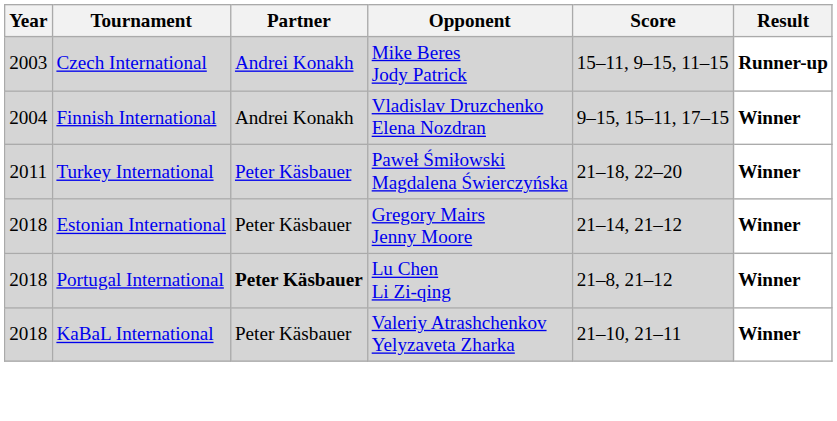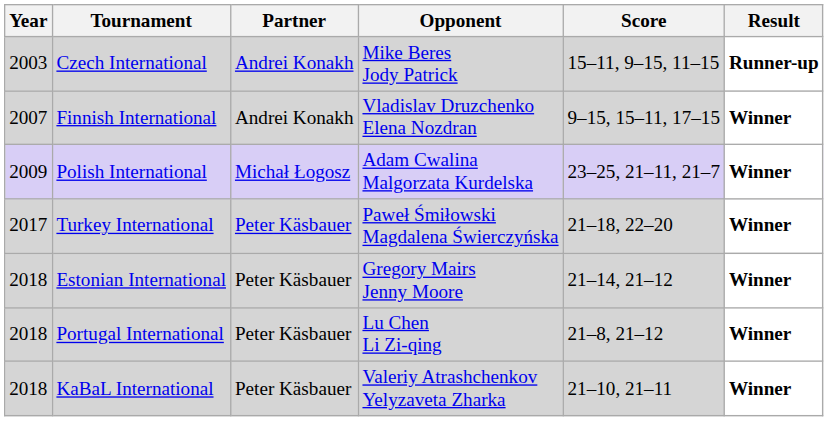Finnish International | Year: 2004 -> 2007
+ row: 2009 | Polish International | Michał Łogosz | Adam Cwalina Malgorzata Kurdelska | 23–25, 21–11, 21–7 | Winner
Turkey International | Year: 2011 -> 2017
Portugal International | Partner: bold -> normal
